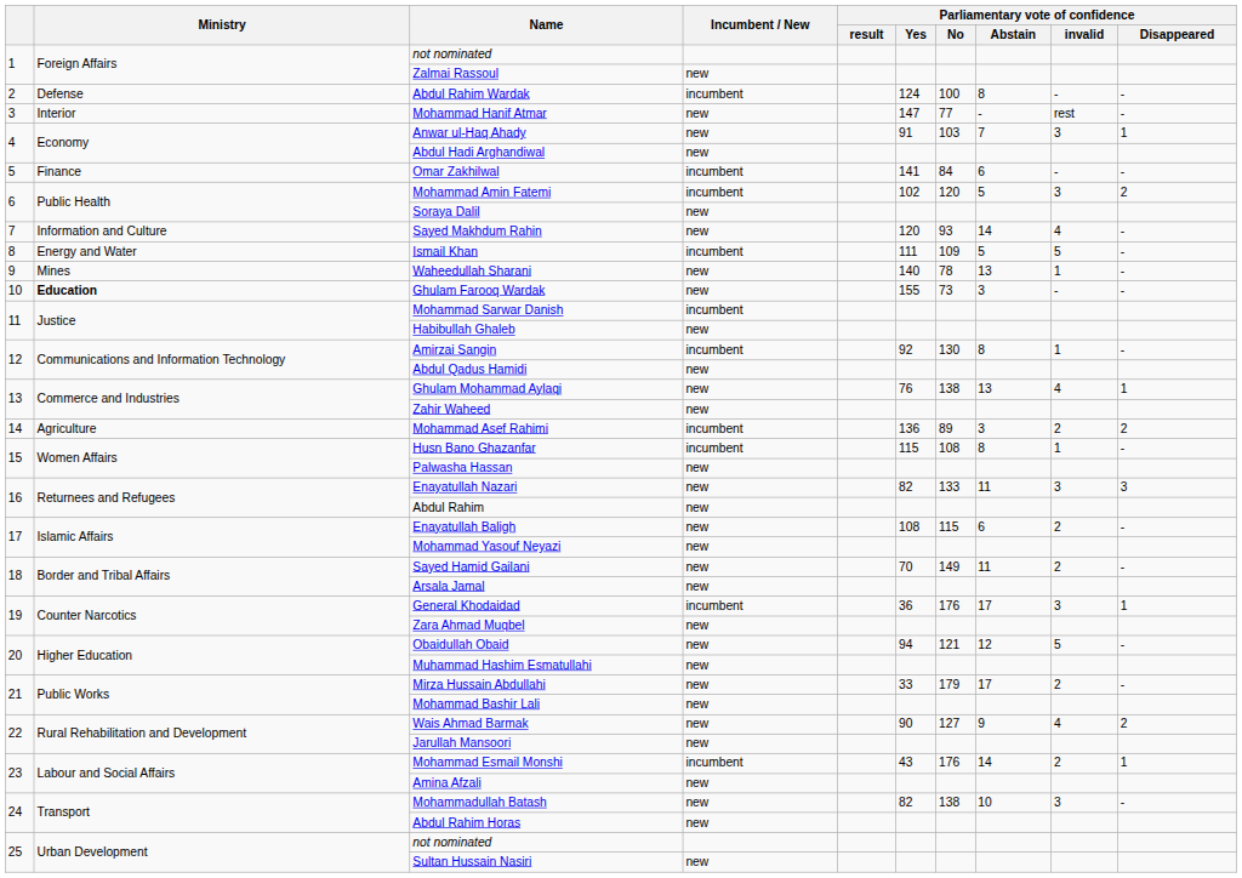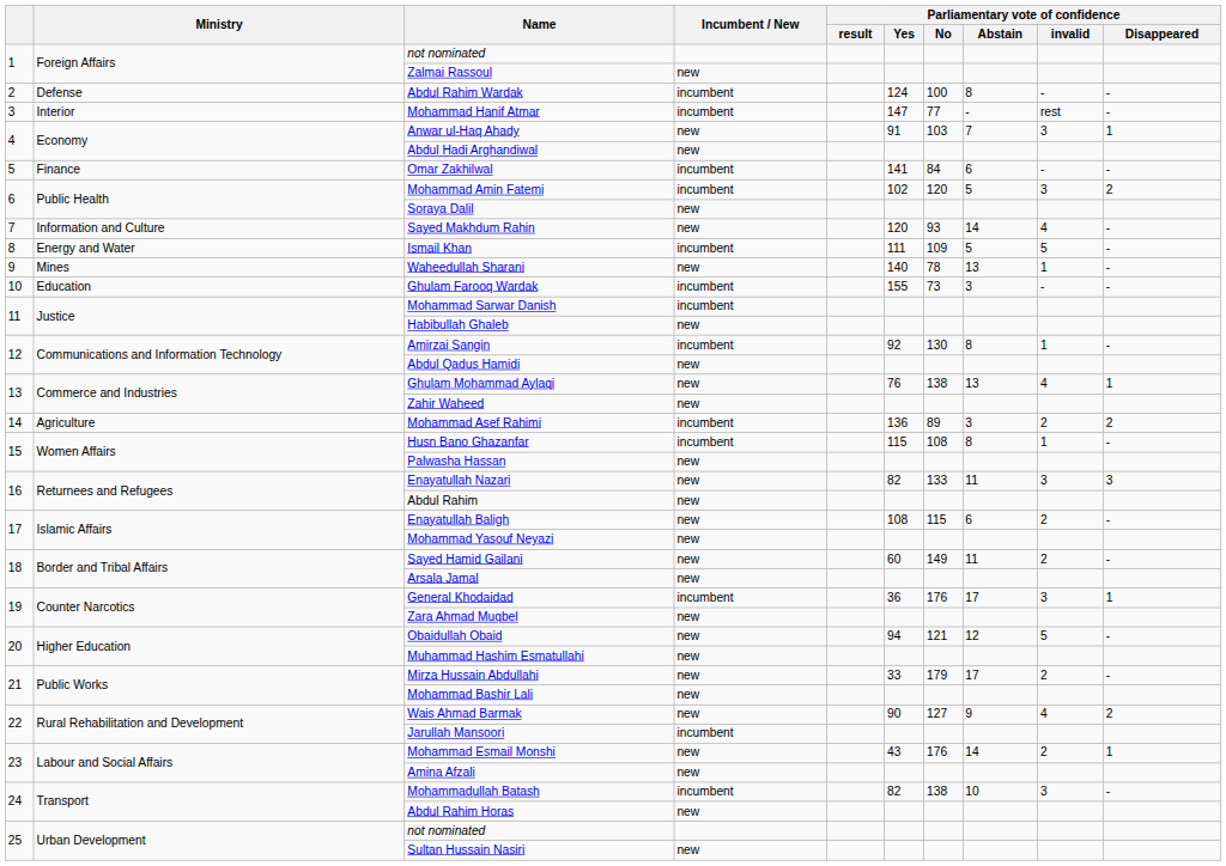Mohammad Hanif Atmar | Incumbent / New: new -> incumbent
Ghulam Farooq Wardak | Ministry: bold -> normal
Ghulam Farooq Wardak | Incumbent / New: new -> incumbent
Sayed Hamid Gailani | Parliamentary vote of confidence / Yes: 70 -> 60
Jarullah Mansoori | Incumbent / New: new -> incumbent
Mohammad Esmail Monshi | Incumbent / New: incumbent -> new
Mohammadullah Batash | Incumbent / New: new -> incumbent
